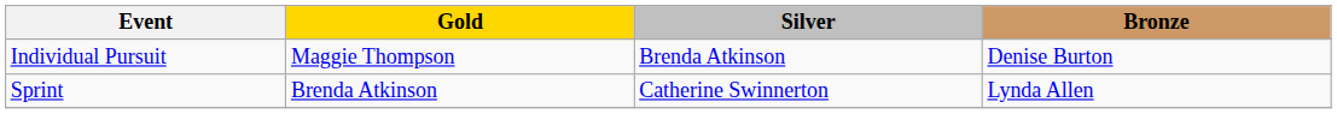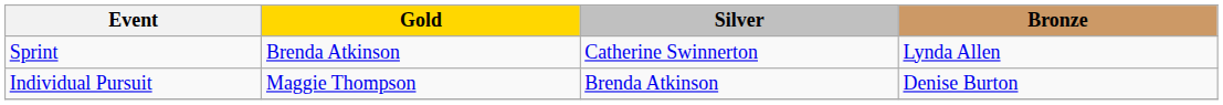rows swapped: Sprint <-> Individual Pursuit
